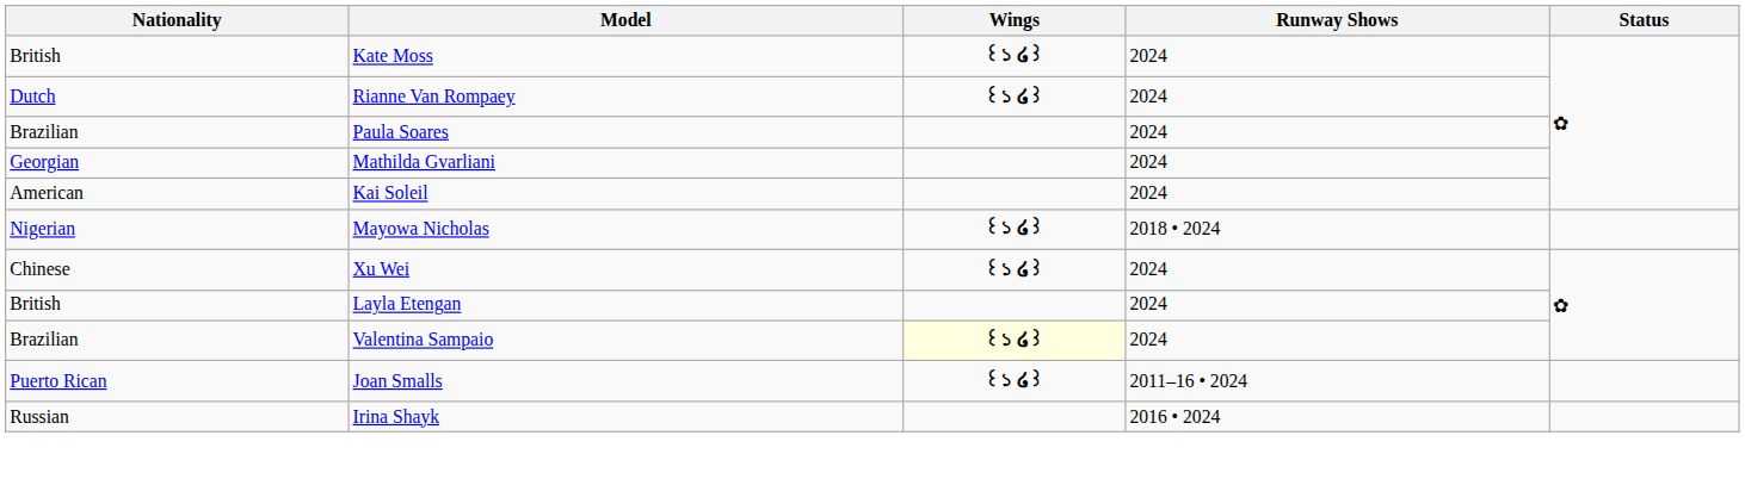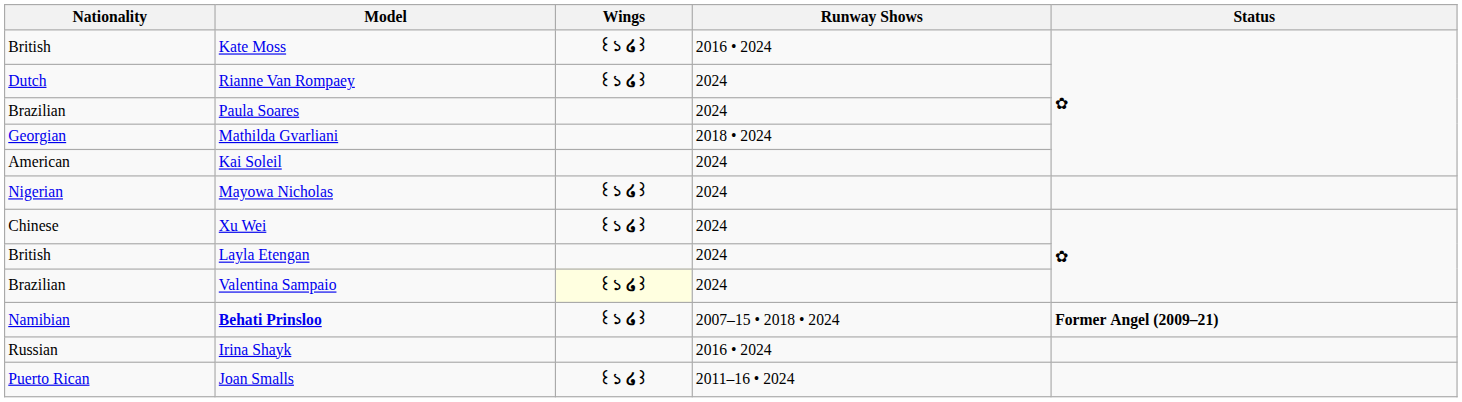Kate Moss | Runway Shows: 2024 -> 2016 • 2024
Mathilda Gvarliani | Runway Shows: 2024 -> 2018 • 2024
Mayowa Nicholas | Runway Shows: 2018 • 2024 -> 2024
+ row: Namibian | Behati Prinsloo | ꒰১ ໒꒱ | 2007–15 • 2018 • 2024 | Former Angel (2009–21)
rows swapped: Irina Shayk <-> Joan Smalls
